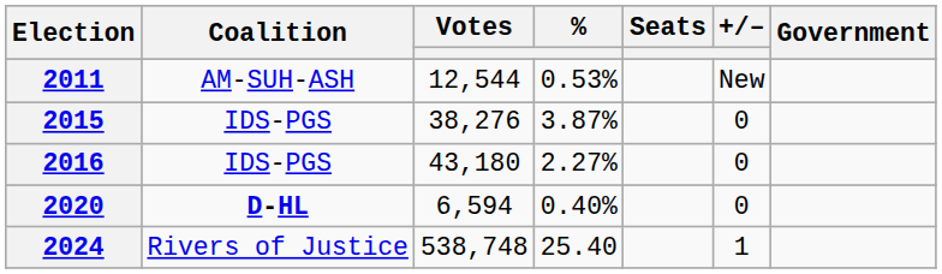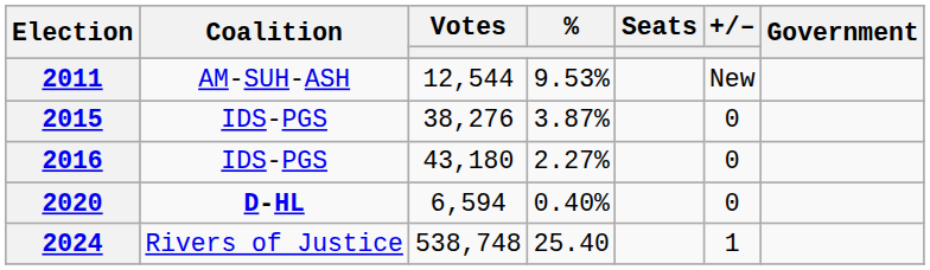2011 | %: 0.53% -> 9.53%
